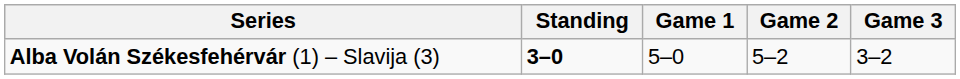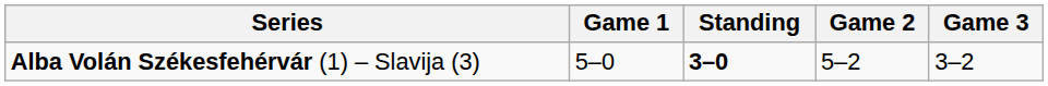columns swapped: Standing <-> Game 1
